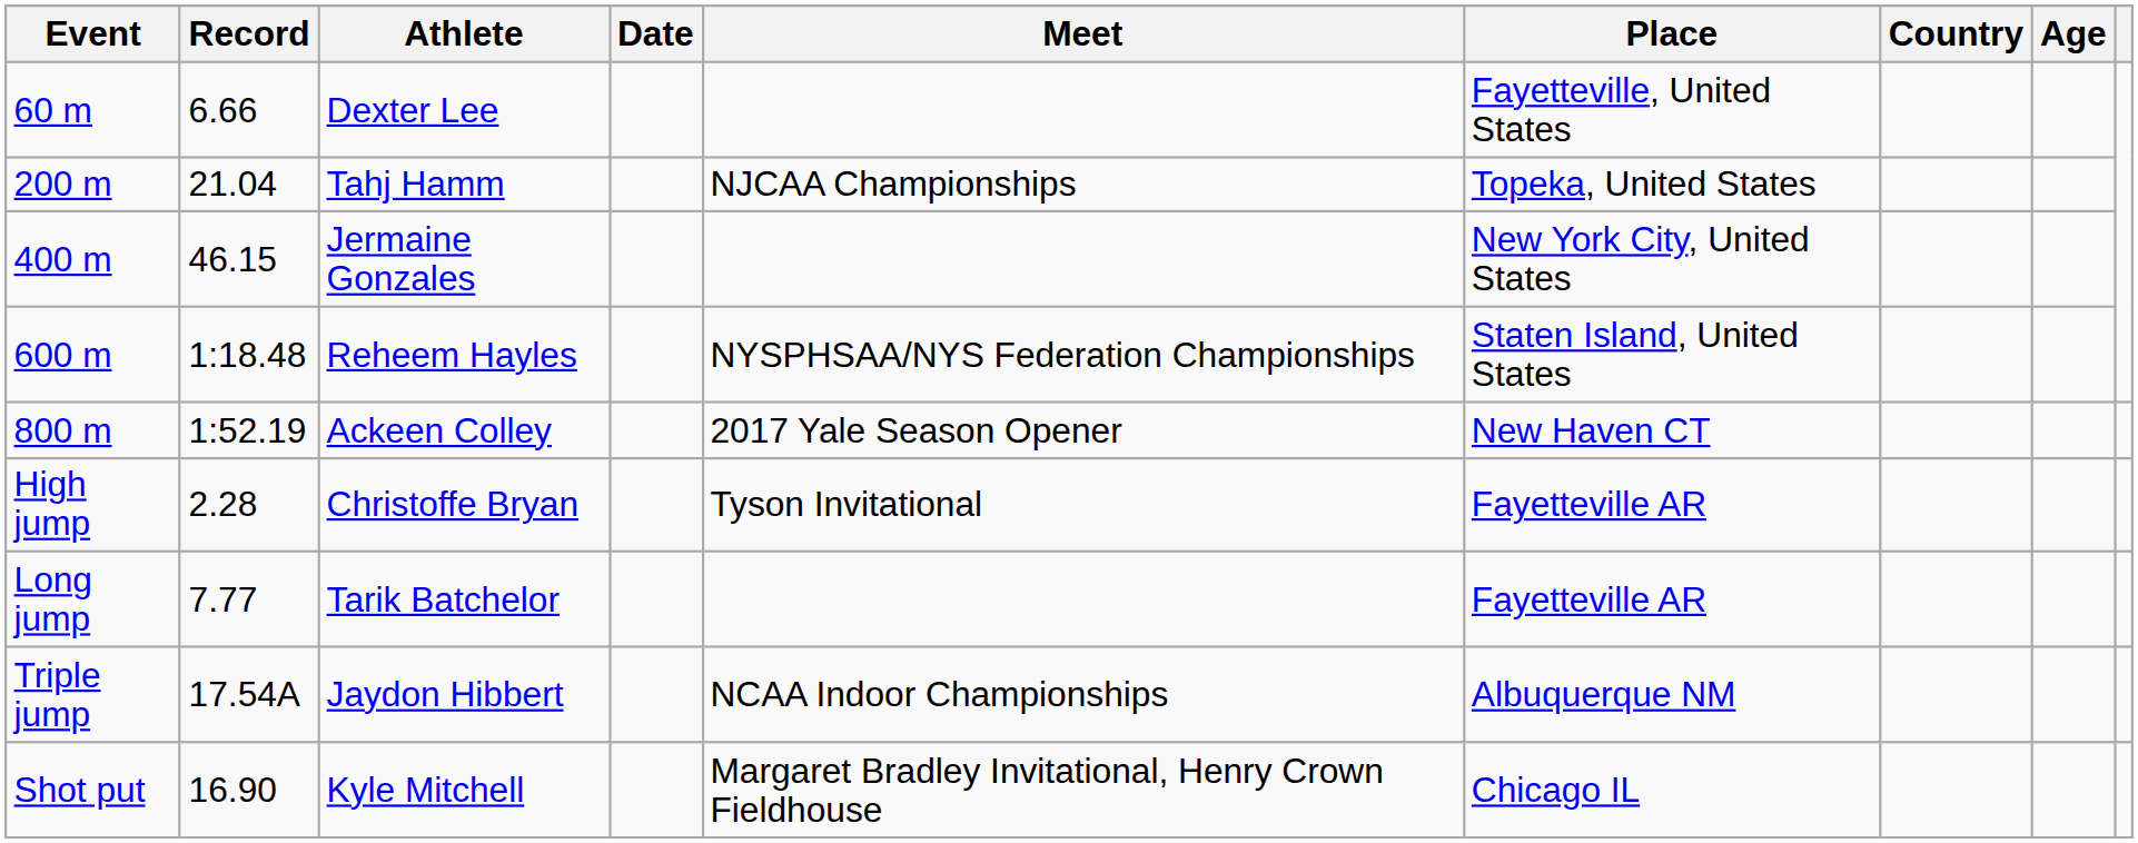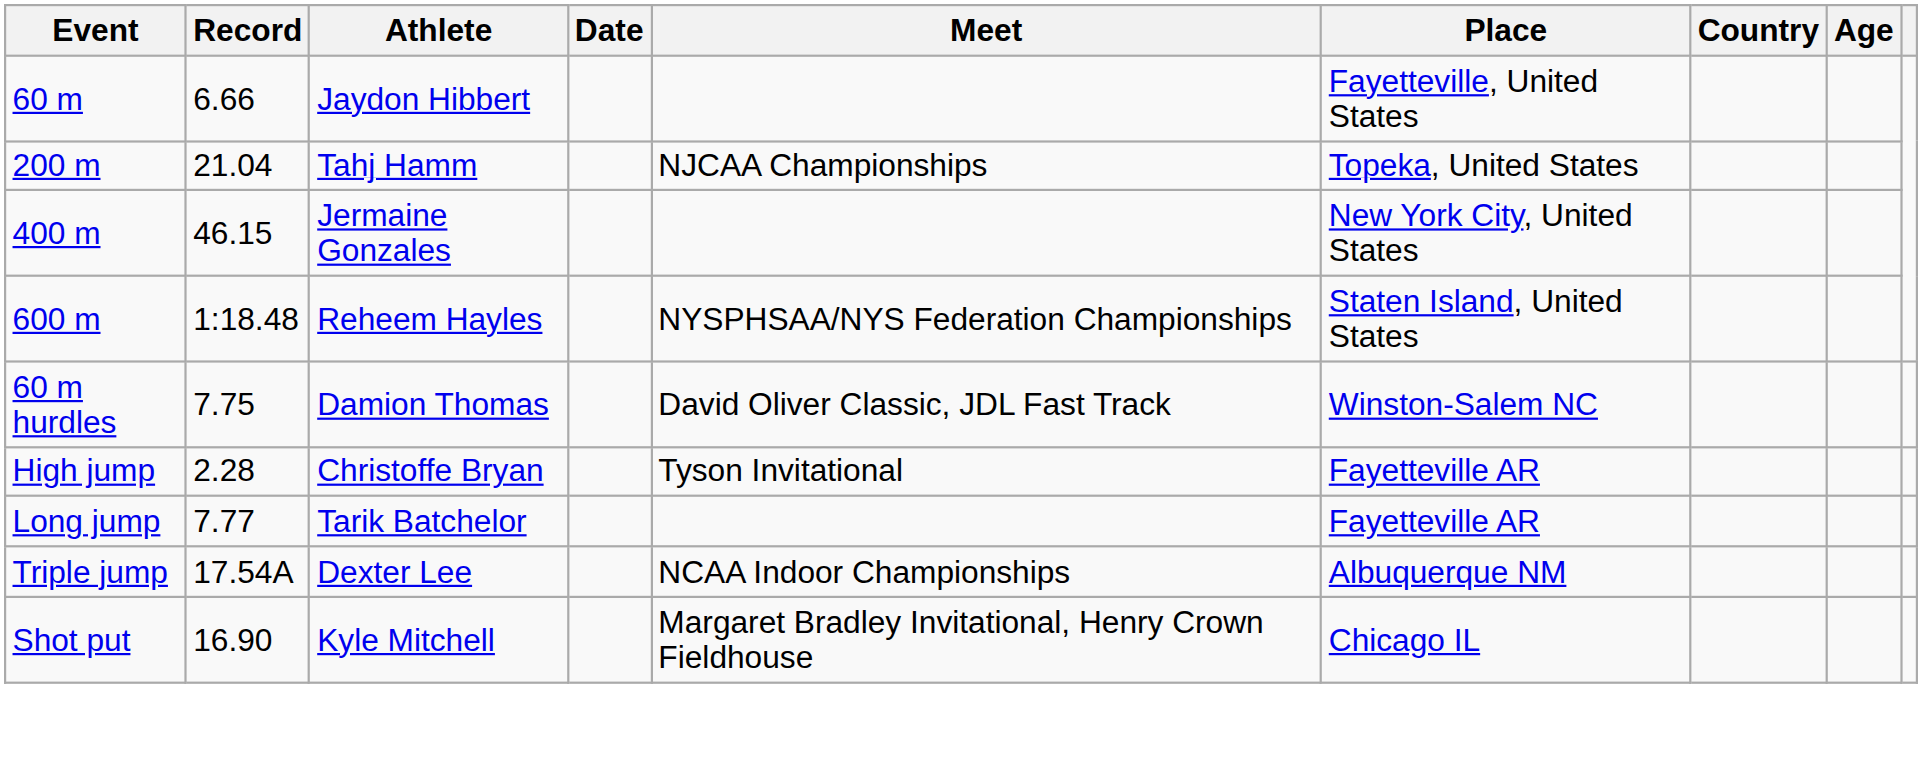60 m | Athlete: Dexter Lee -> Jaydon Hibbert
- row: 800 m | 1:52.19 | Ackeen Colley | 2017 Yale Season Opener | New Haven CT
+ row: 60 m hurdles | 7.75 | Damion Thomas | David Oliver Classic, JDL Fast Track | Winston-Salem NC
Triple jump | Athlete: Jaydon Hibbert -> Dexter Lee
